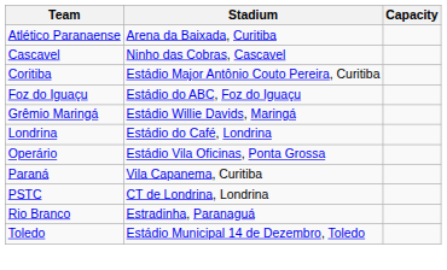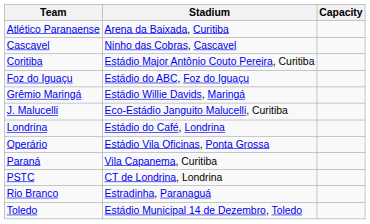+ row: J. Malucelli | Eco-Estádio Janguito Malucelli, Curitiba
